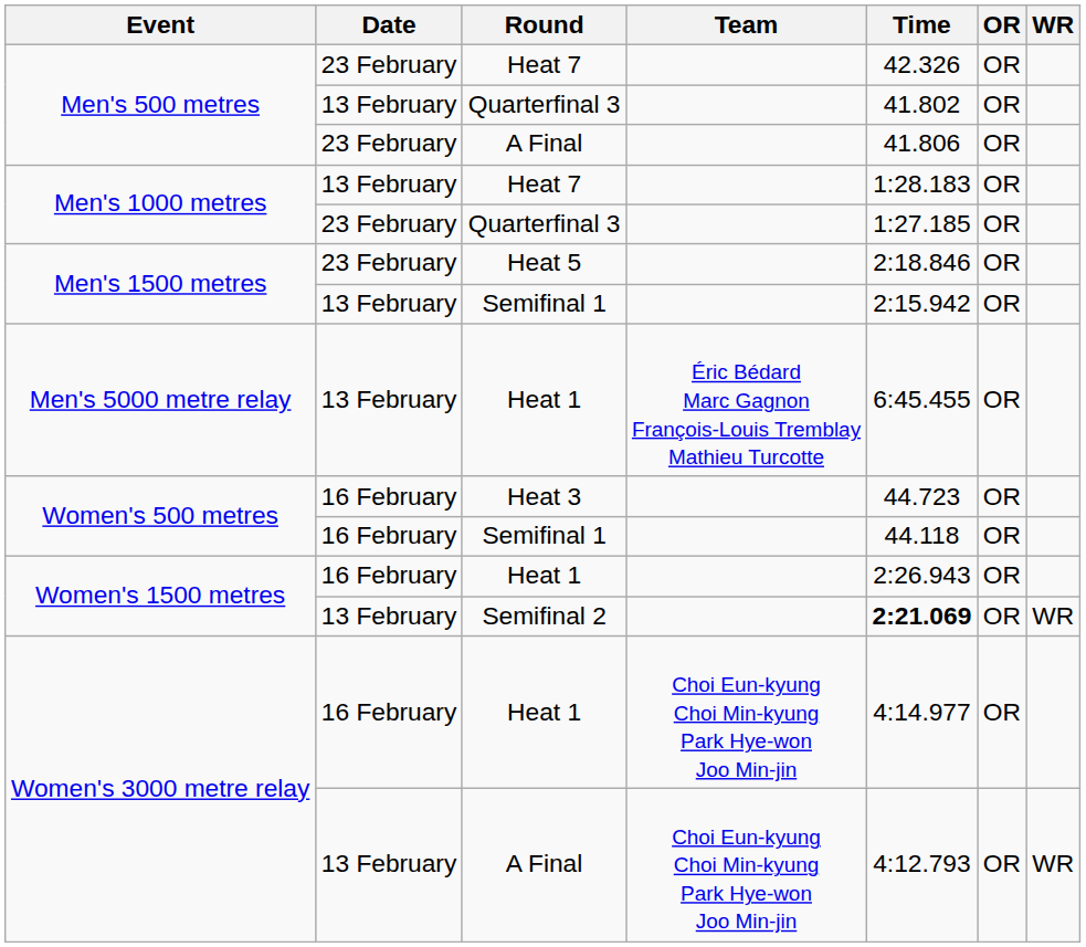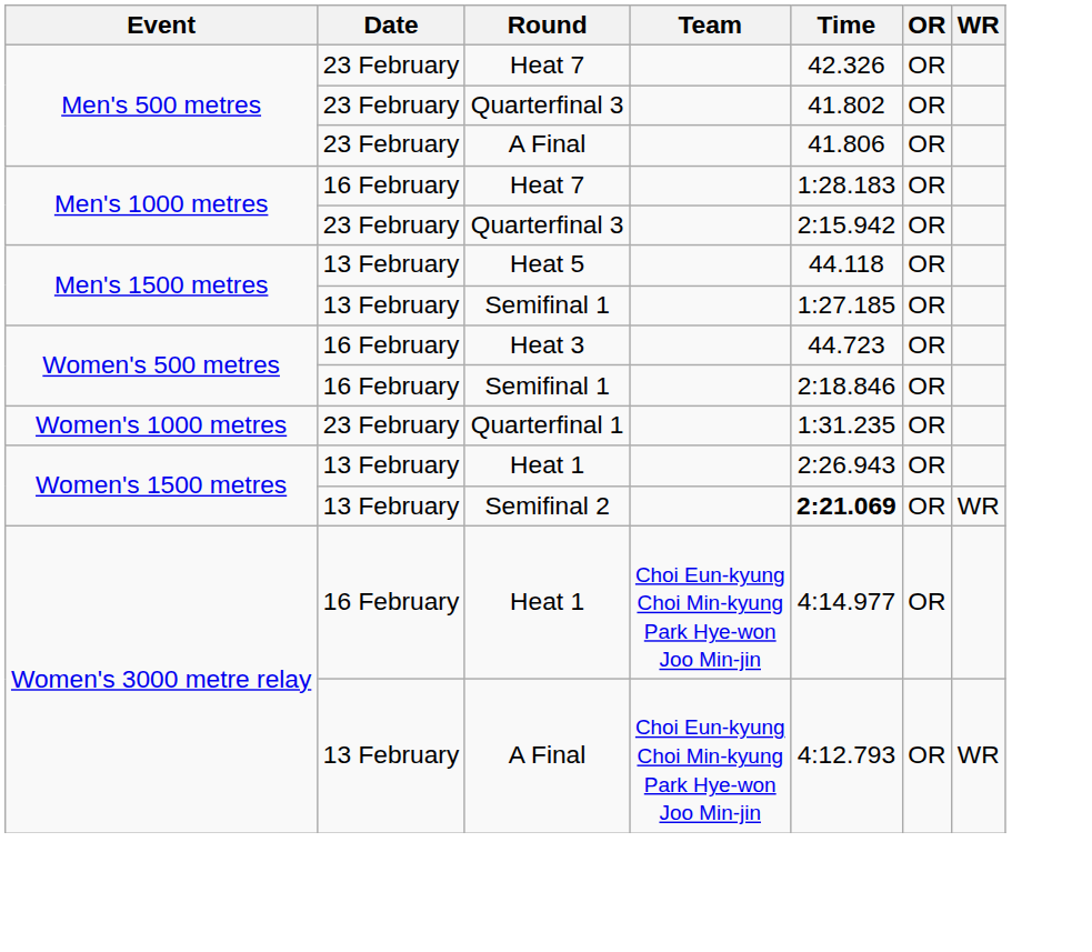Men's 500 metres / Quarterfinal 3 | Date: 13 February -> 23 February
Men's 1000 metres / Heat 7 | Date: 13 February -> 16 February
Men's 1000 metres / Quarterfinal 3 | Time: 1:27.185 -> 2:15.942
Heat 5 | Date: 23 February -> 13 February
Heat 5 | Time: 2:18.846 -> 44.118
Men's 1500 metres / Semifinal 1 | Time: 2:15.942 -> 1:27.185
- row: Men's 5000 metre relay | 13 February | Heat 1 | Éric Bédard Marc Gagnon François-Louis Tremblay Mathieu Turcotte | 6:45.455 | OR
Women's 500 metres / Semifinal 1 | Time: 44.118 -> 2:18.846
+ row: Women's 1000 metres | 23 February | Quarterfinal 1 | 1:31.235 | OR
Women's 1500 metres / Heat 1 | Date: 16 February -> 13 February
